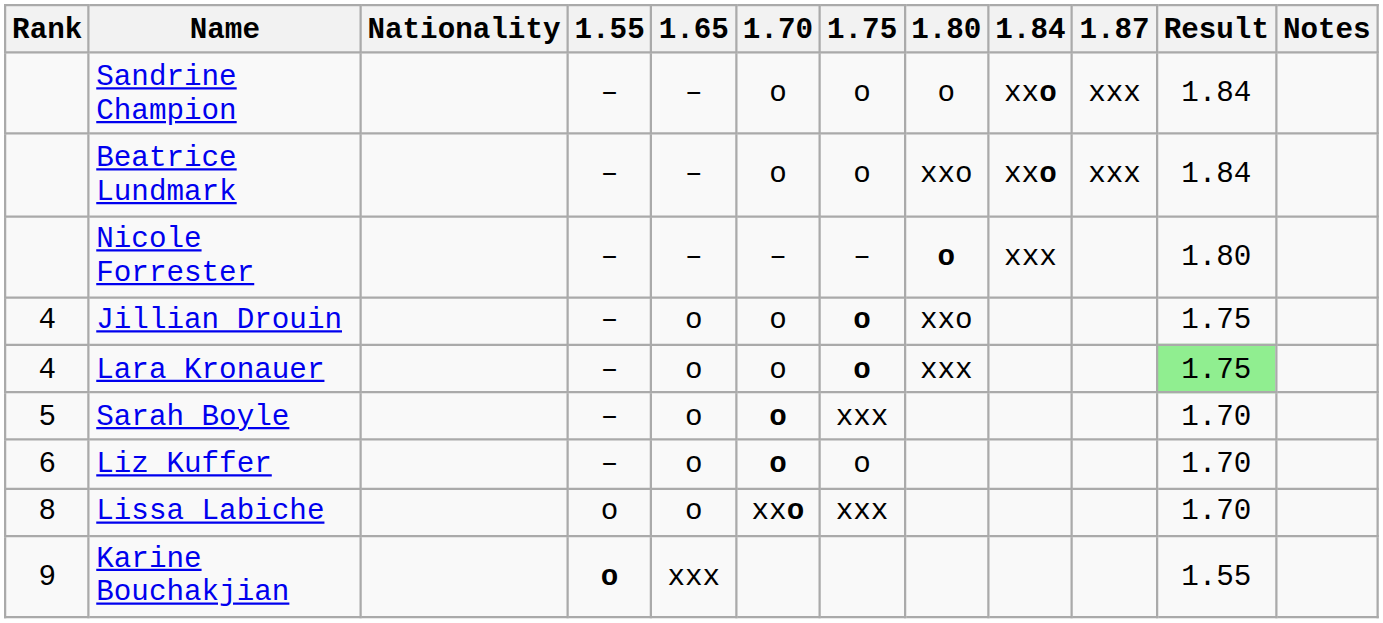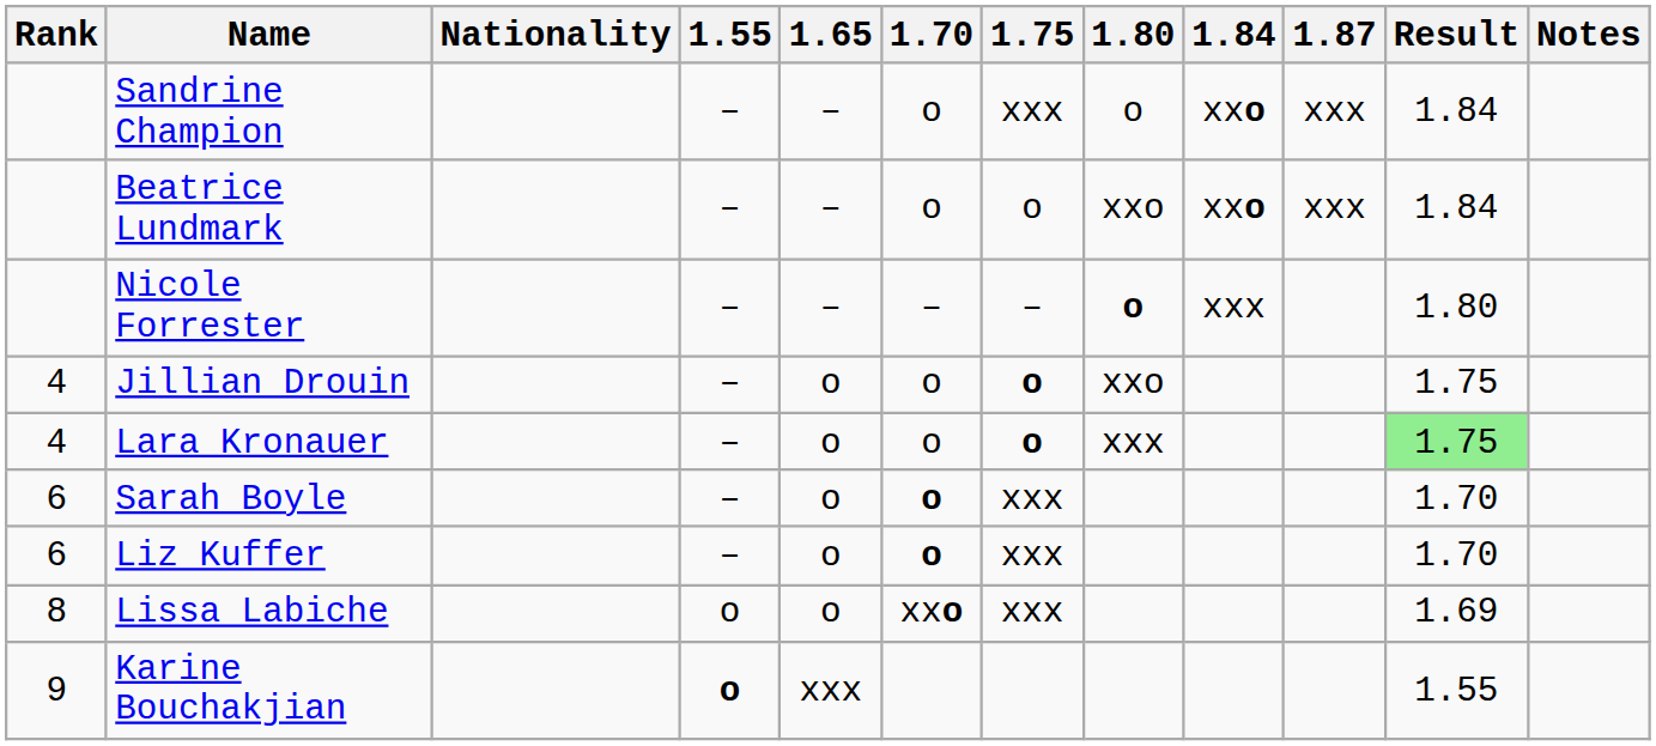Sandrine Champion | 1.75: o -> xxx
Sarah Boyle | Rank: 5 -> 6
Liz Kuffer | 1.75: o -> xxx
Lissa Labiche | Result: 1.70 -> 1.69
